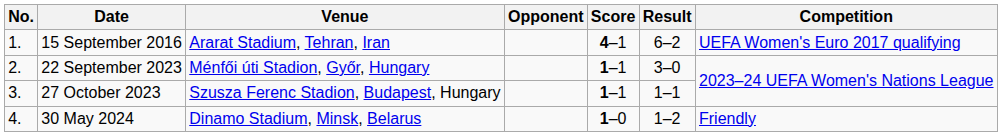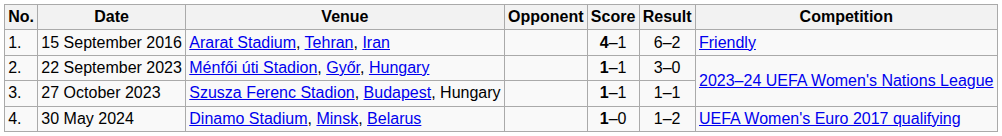15 September 2016 | Competition: UEFA Women's Euro 2017 qualifying -> Friendly
30 May 2024 | Competition: Friendly -> UEFA Women's Euro 2017 qualifying
